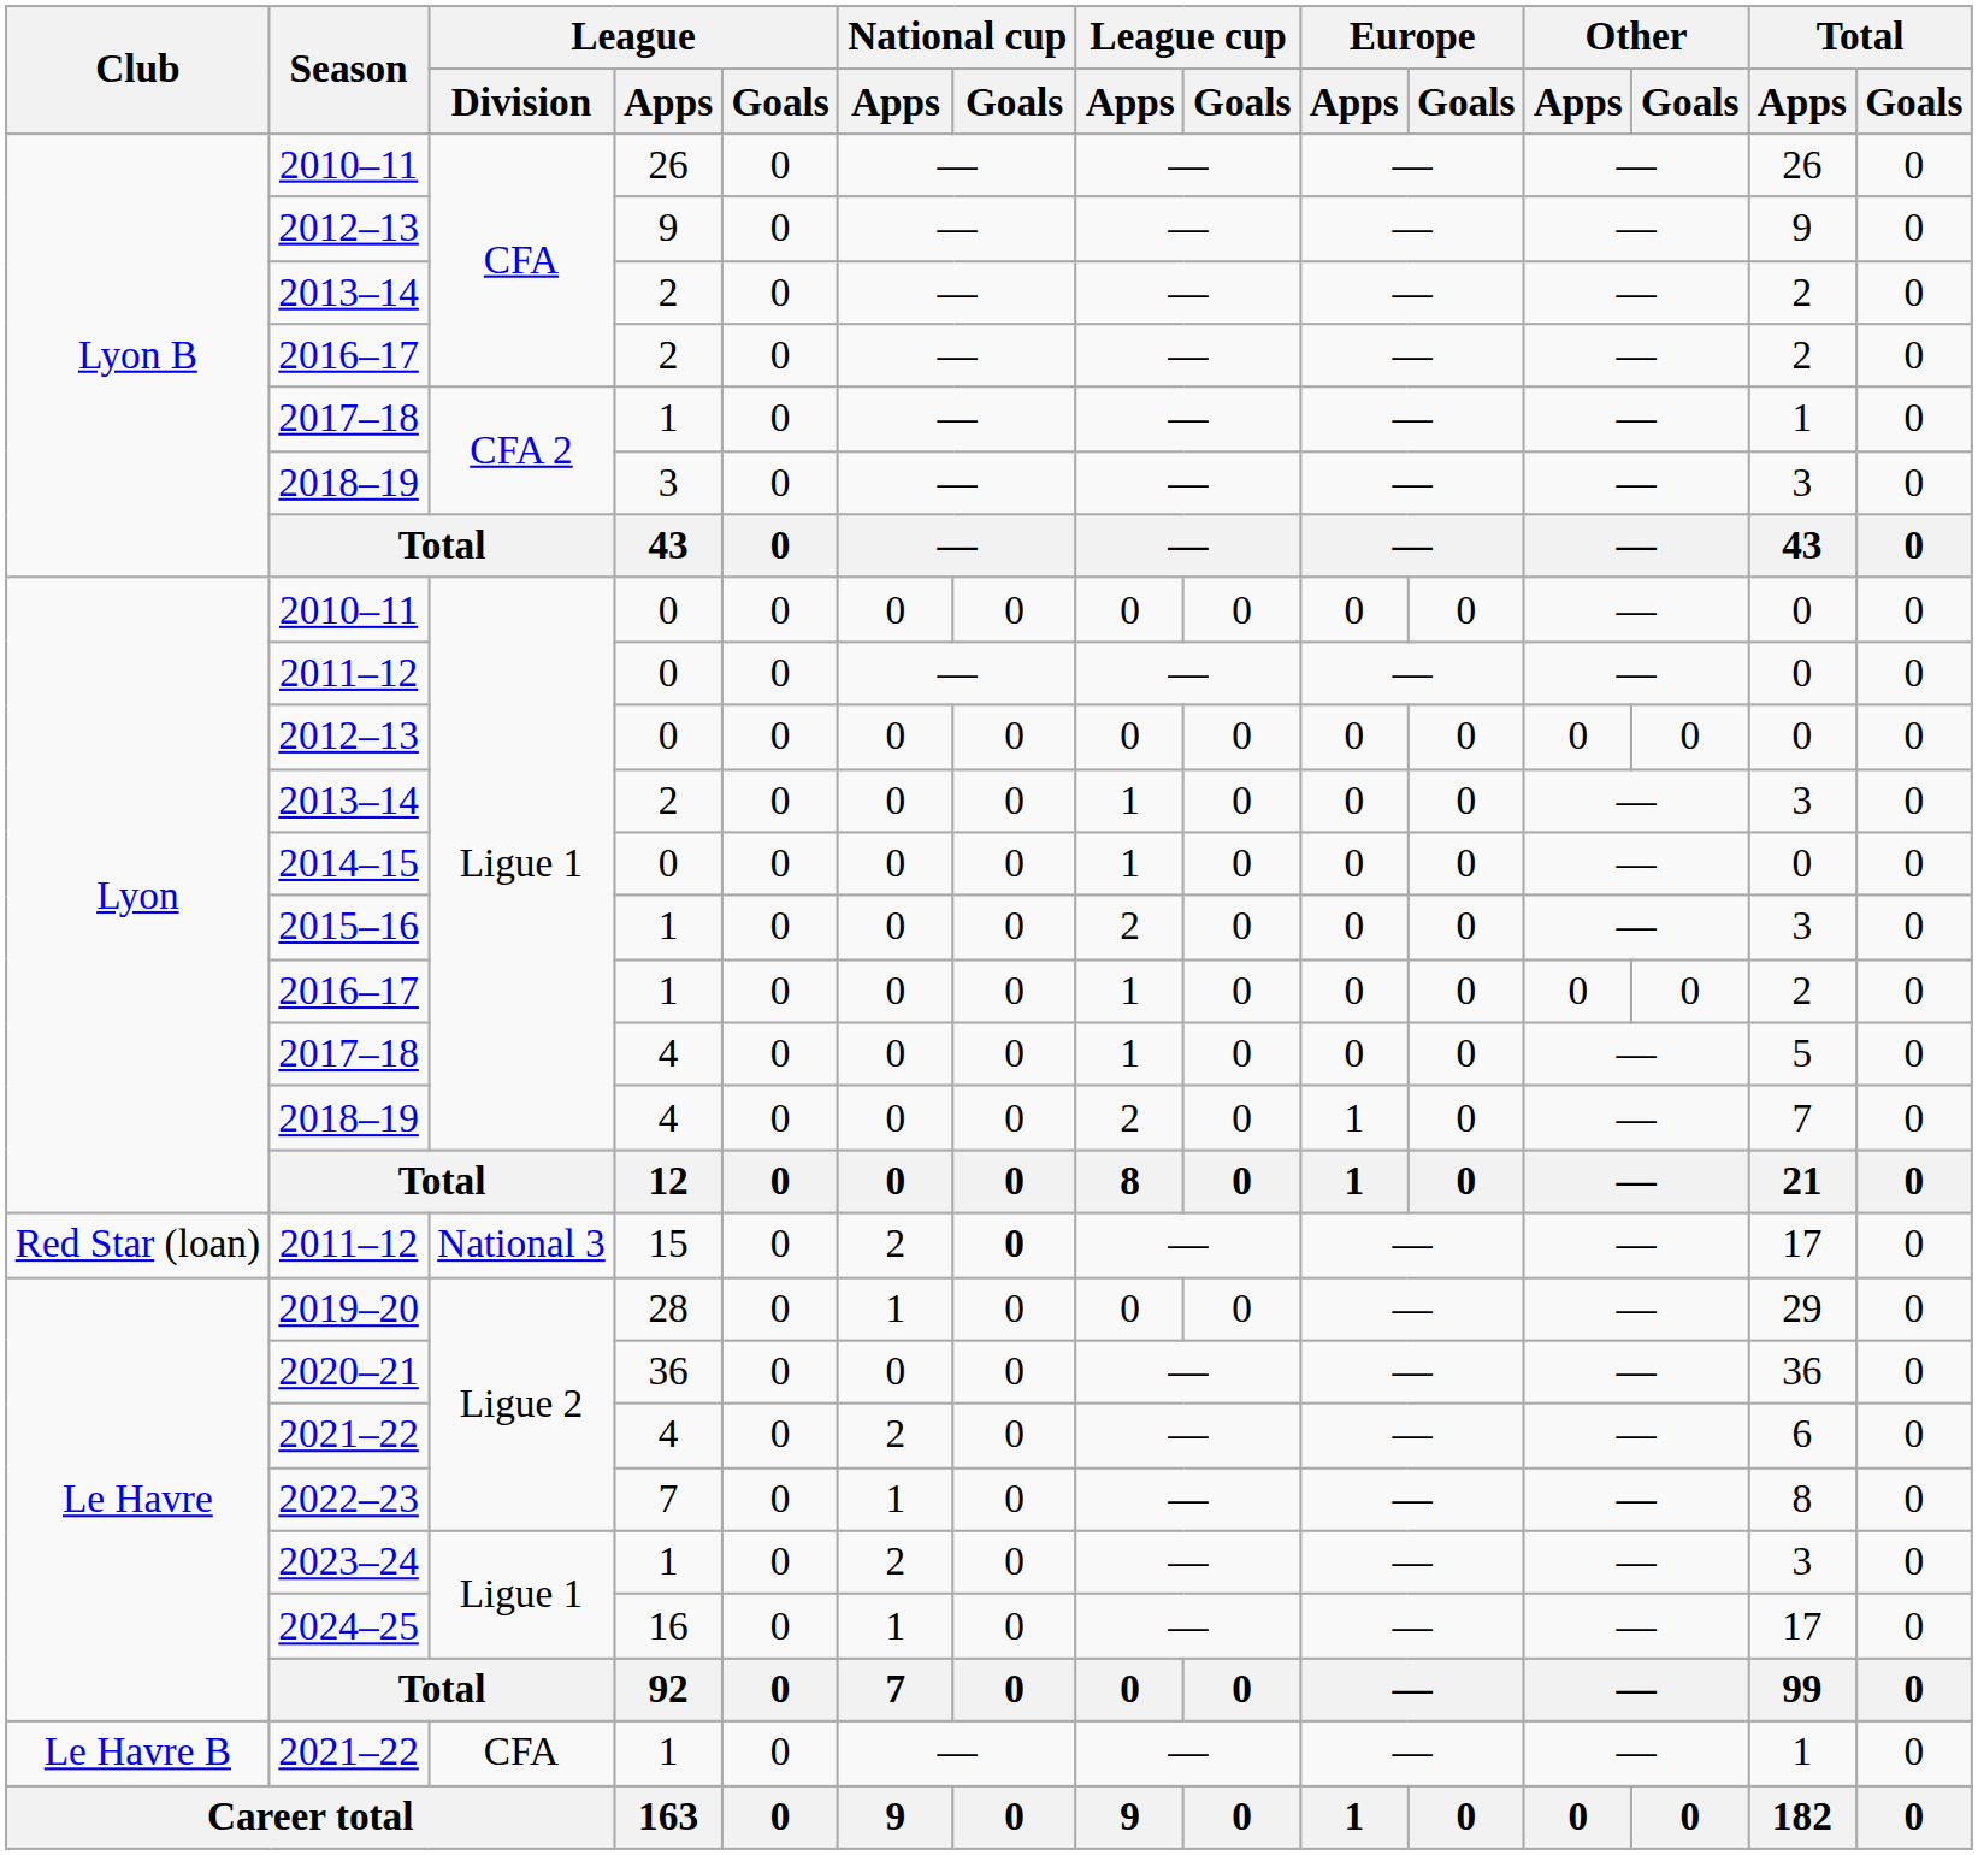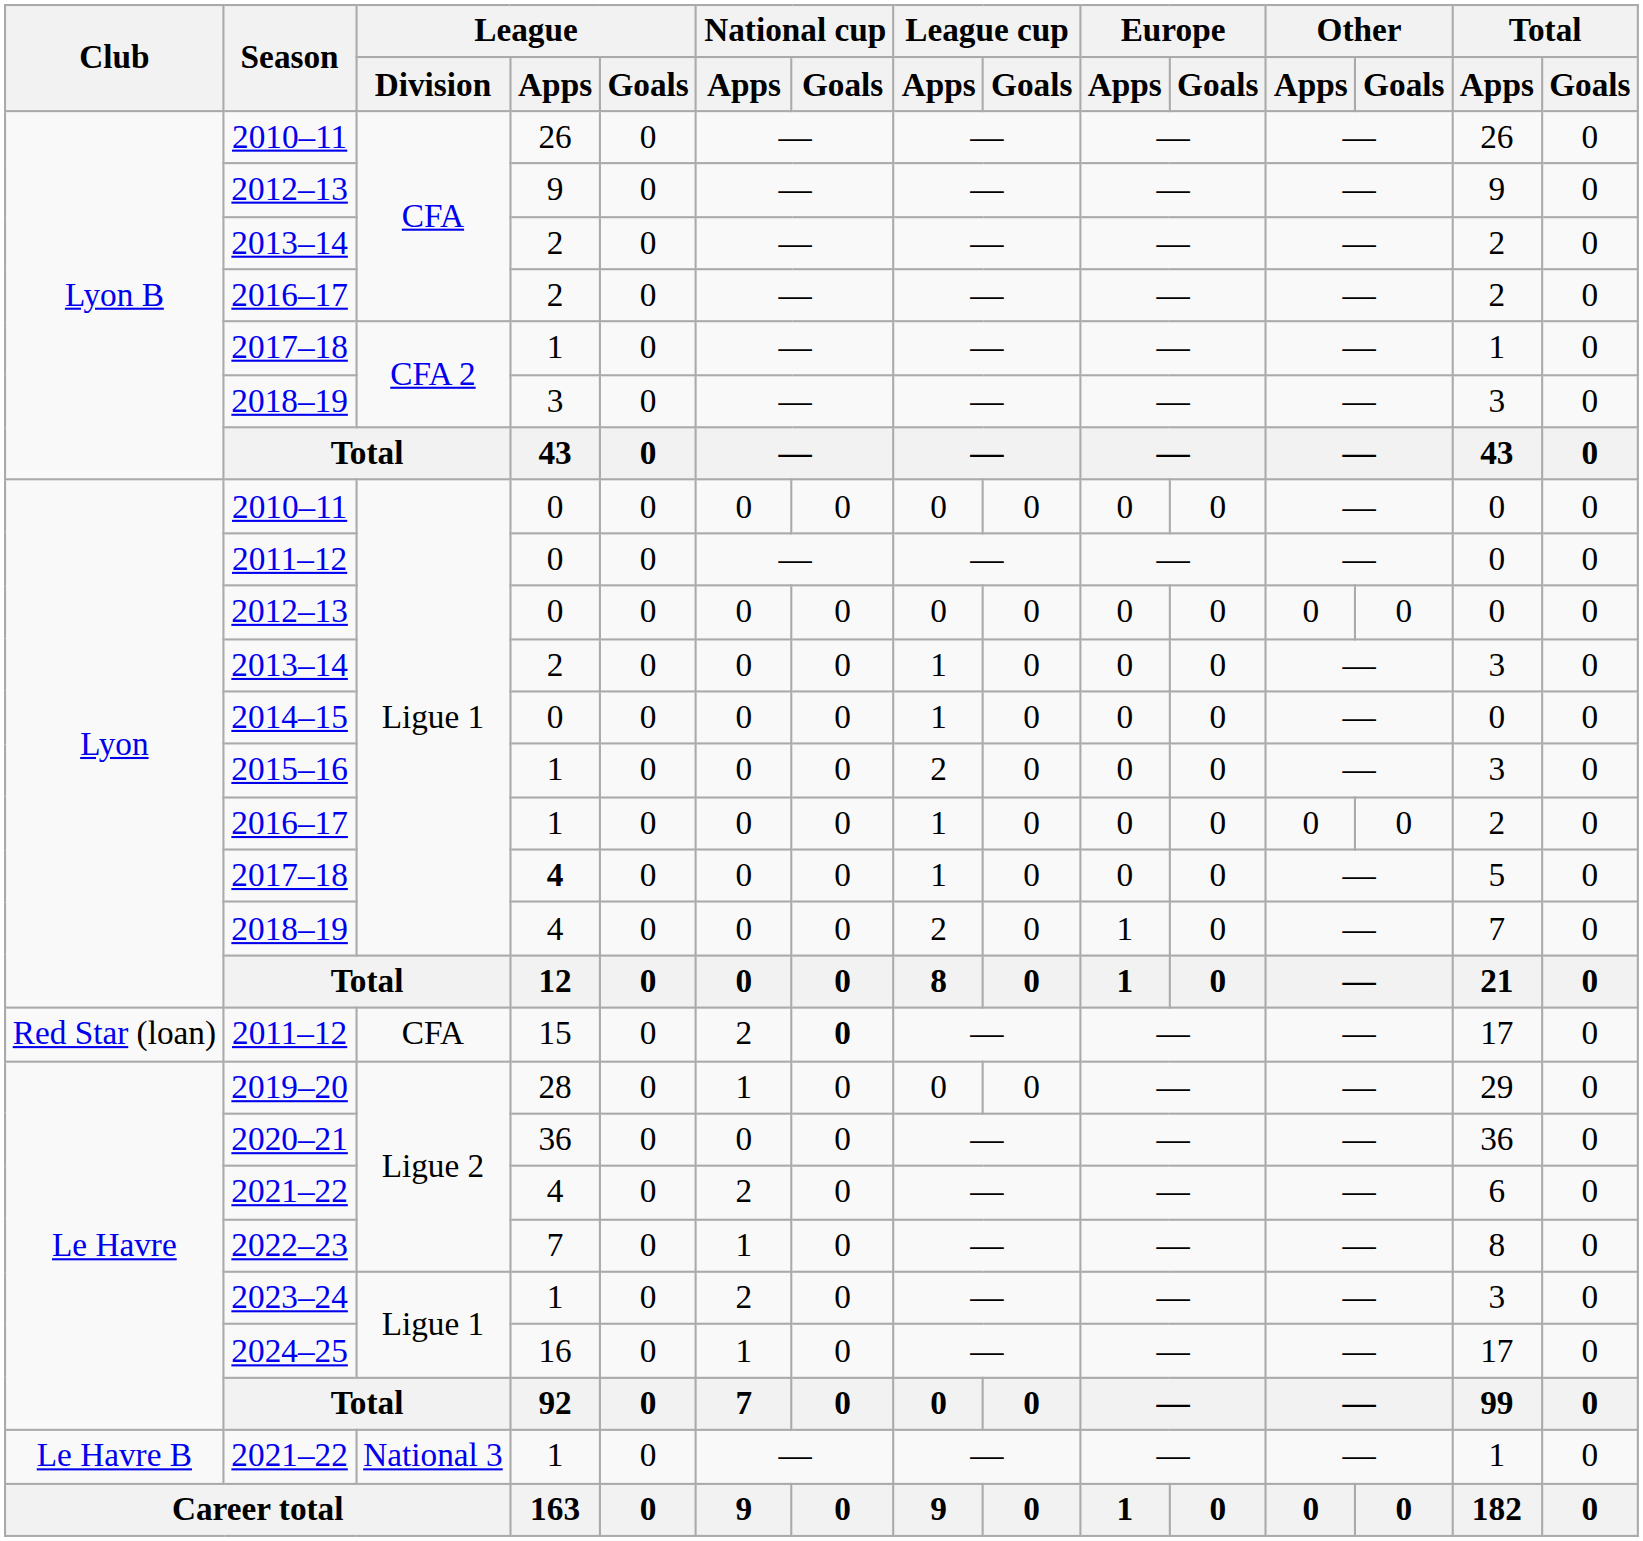Lyon / 2017–18 | League / Apps: normal -> bold
Red Star (loan) / 2011–12 | League / Division: National 3 -> CFA
Le Havre B / 2021–22 | League / Division: CFA -> National 3
